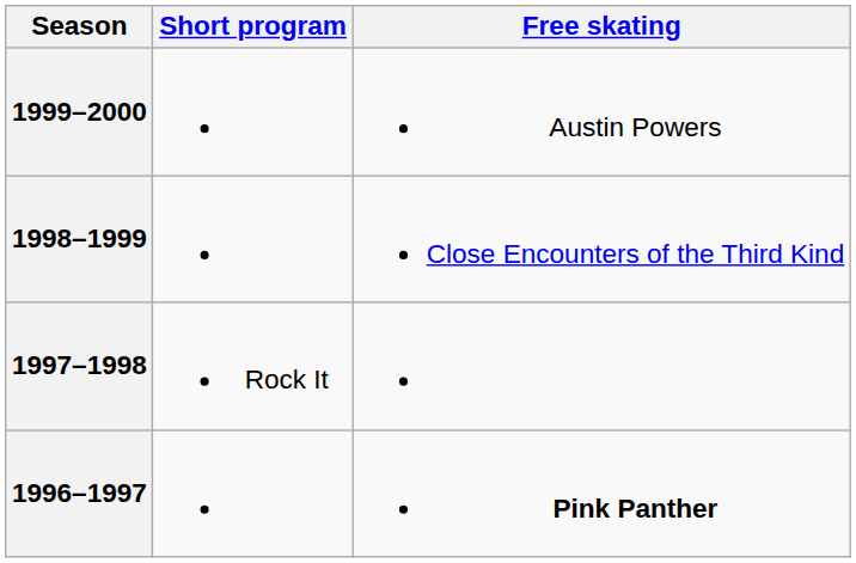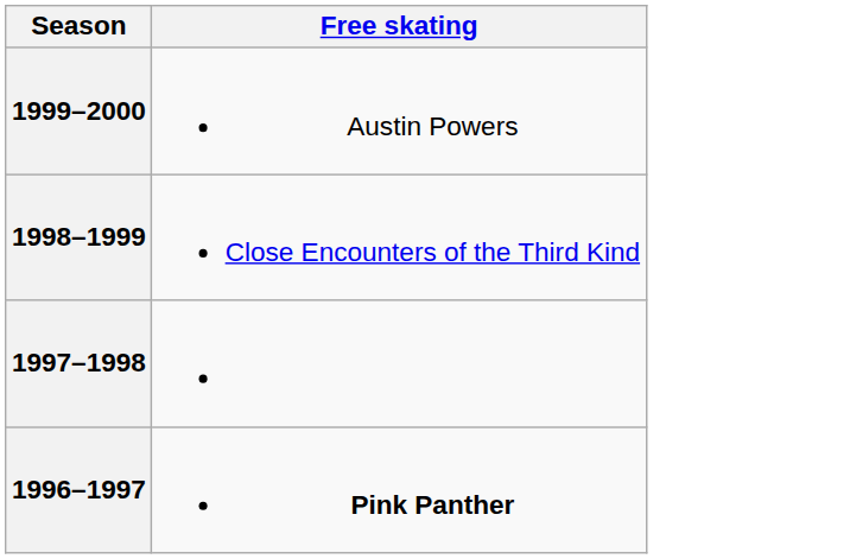- column: Short program | Rock It
